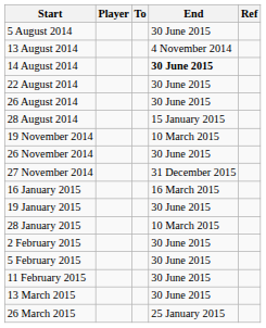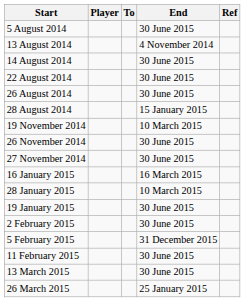14 August 2014 | End: bold -> normal
27 November 2014 | End: 31 December 2015 -> 30 June 2015
rows swapped: 19 January 2015 <-> 28 January 2015
5 February 2015 | End: 30 June 2015 -> 31 December 2015
